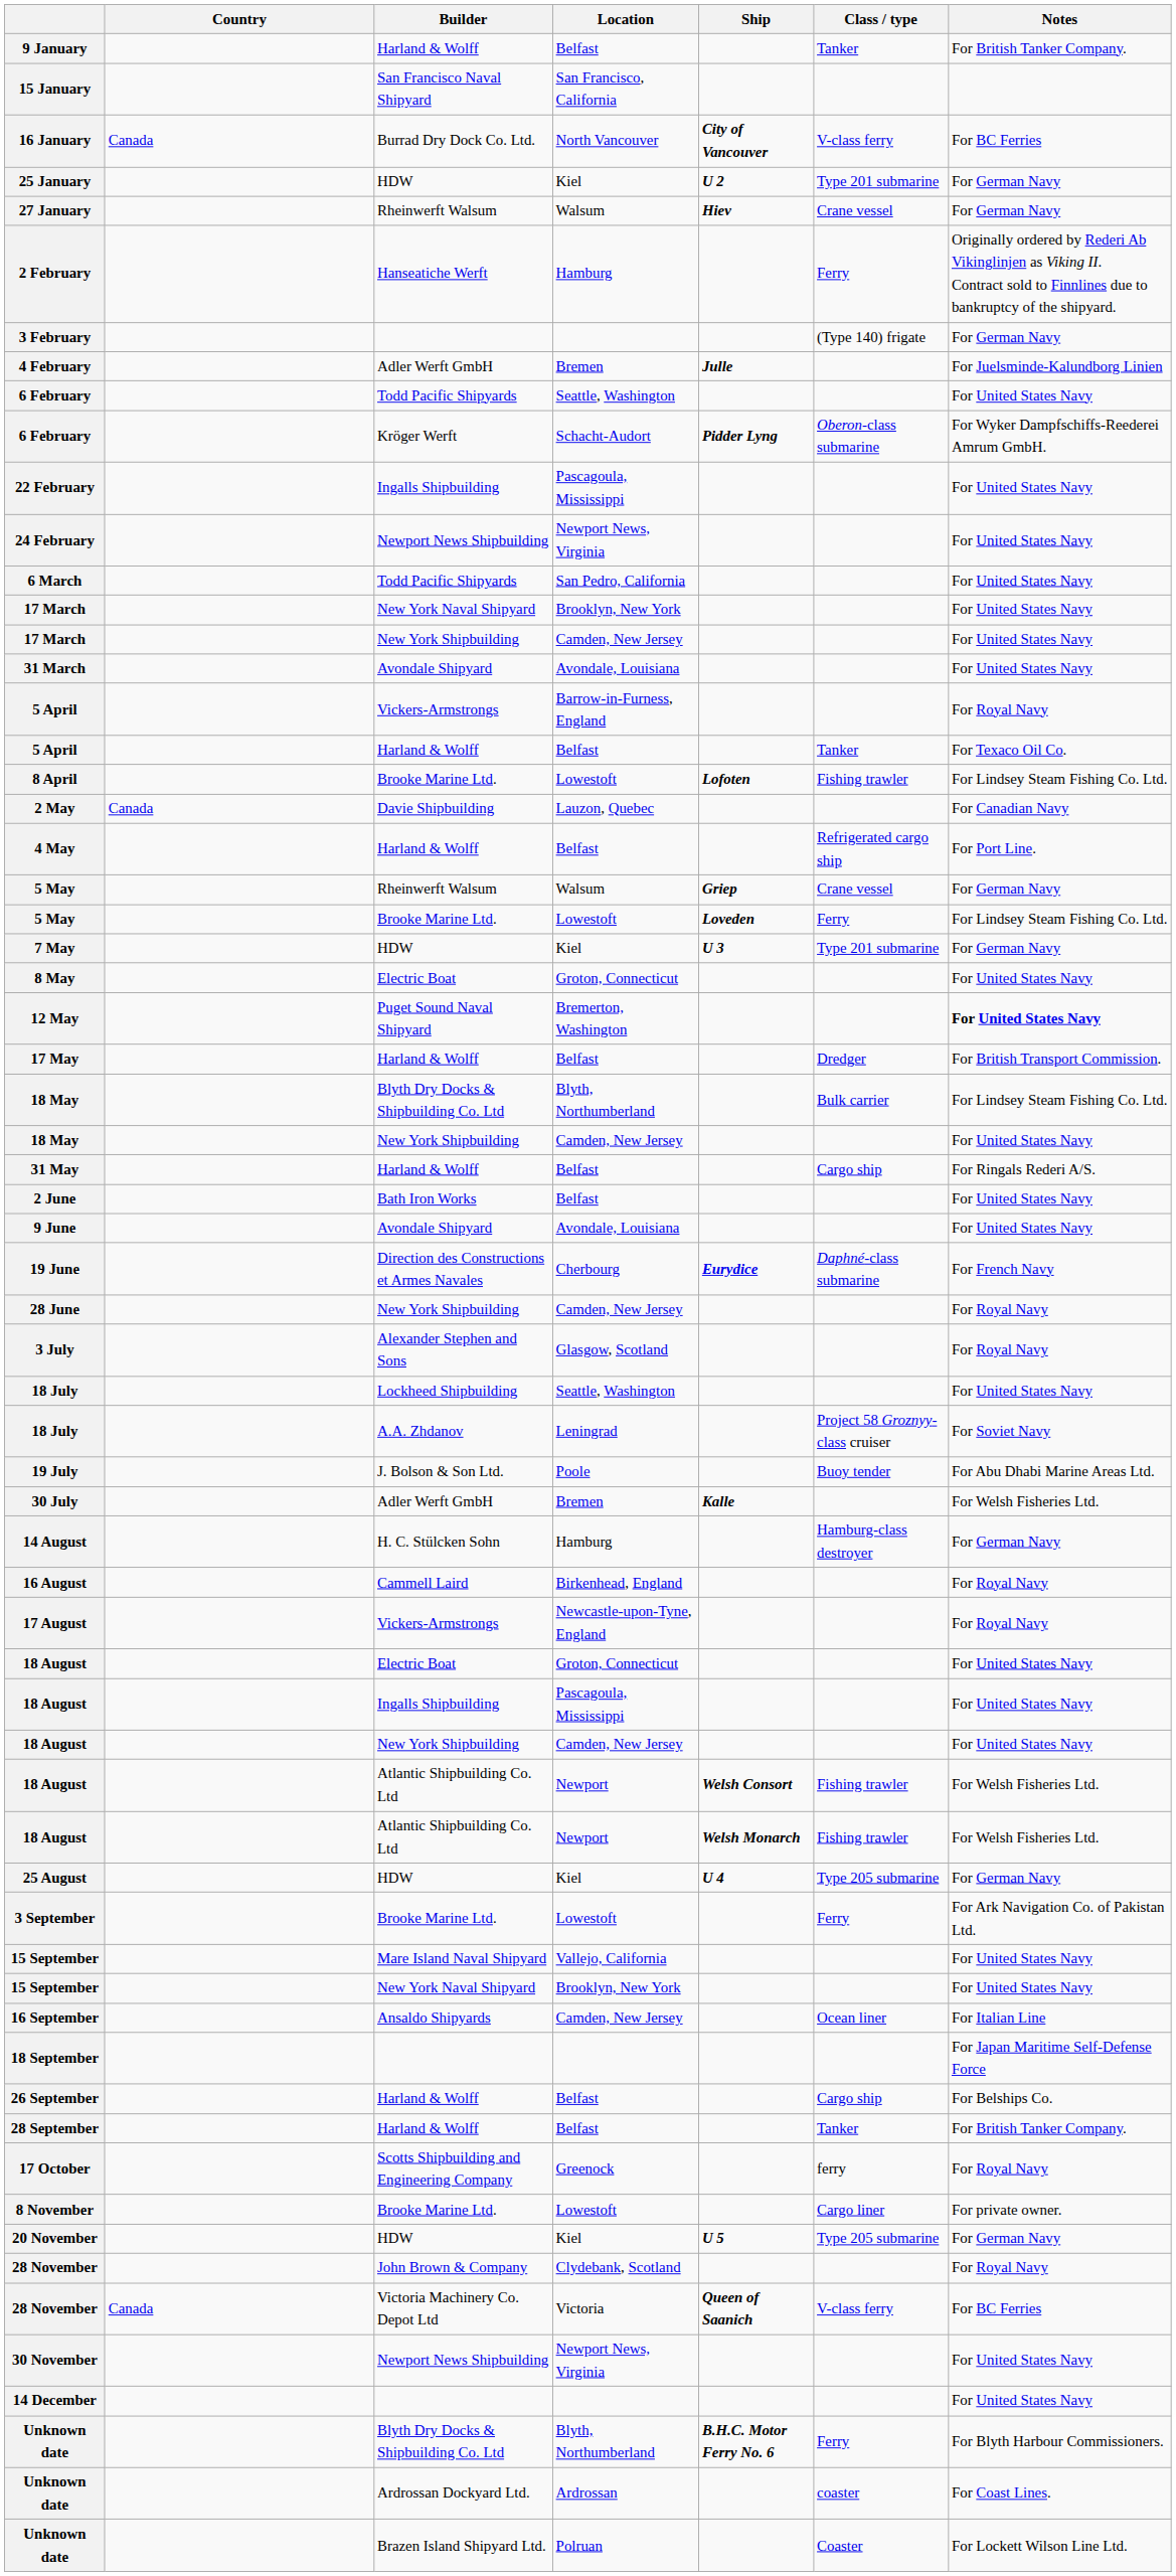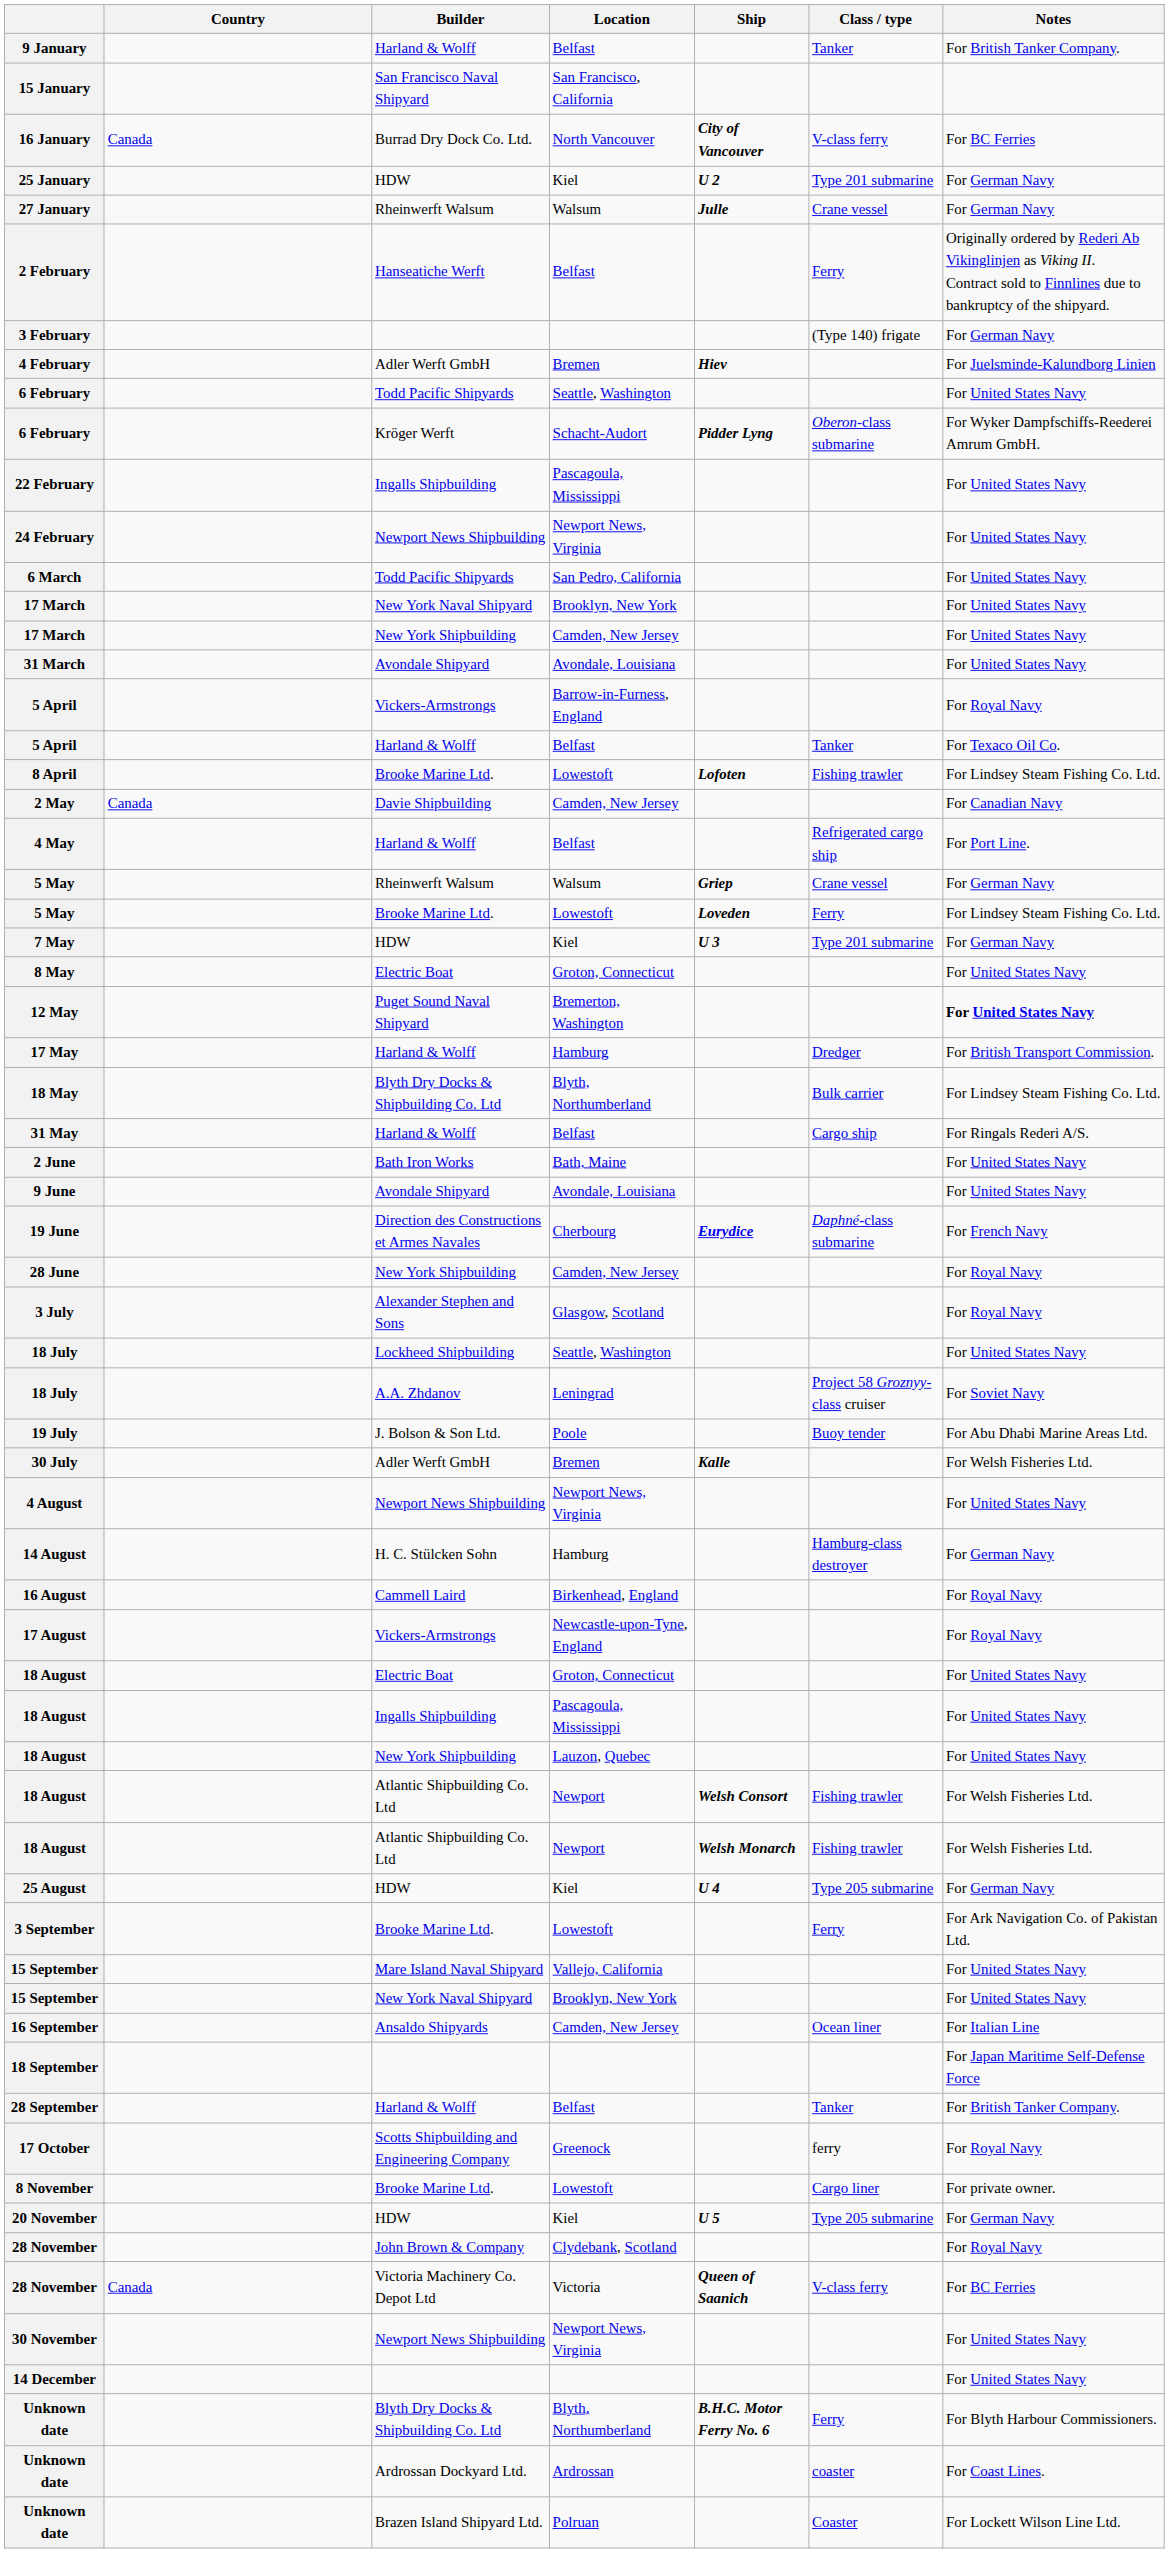27 January | Ship: Hiev -> Julle
2 February | Location: Hamburg -> Belfast
4 February | Ship: Julle -> Hiev
2 May | Location: Lauzon, Quebec -> Camden, New Jersey
17 May | Location: Belfast -> Hamburg
- row: 18 May | New York Shipbuilding | Camden, New Jersey | For United States Navy
2 June | Location: Belfast -> Bath, Maine
+ row: 4 August | Newport News Shipbuilding | Newport News, Virginia | For United States Navy
18 August / New York Shipbuilding | Location: Camden, New Jersey -> Lauzon, Quebec
- row: 26 September | Harland & Wolff | Belfast | Cargo ship | For Belships Co.
